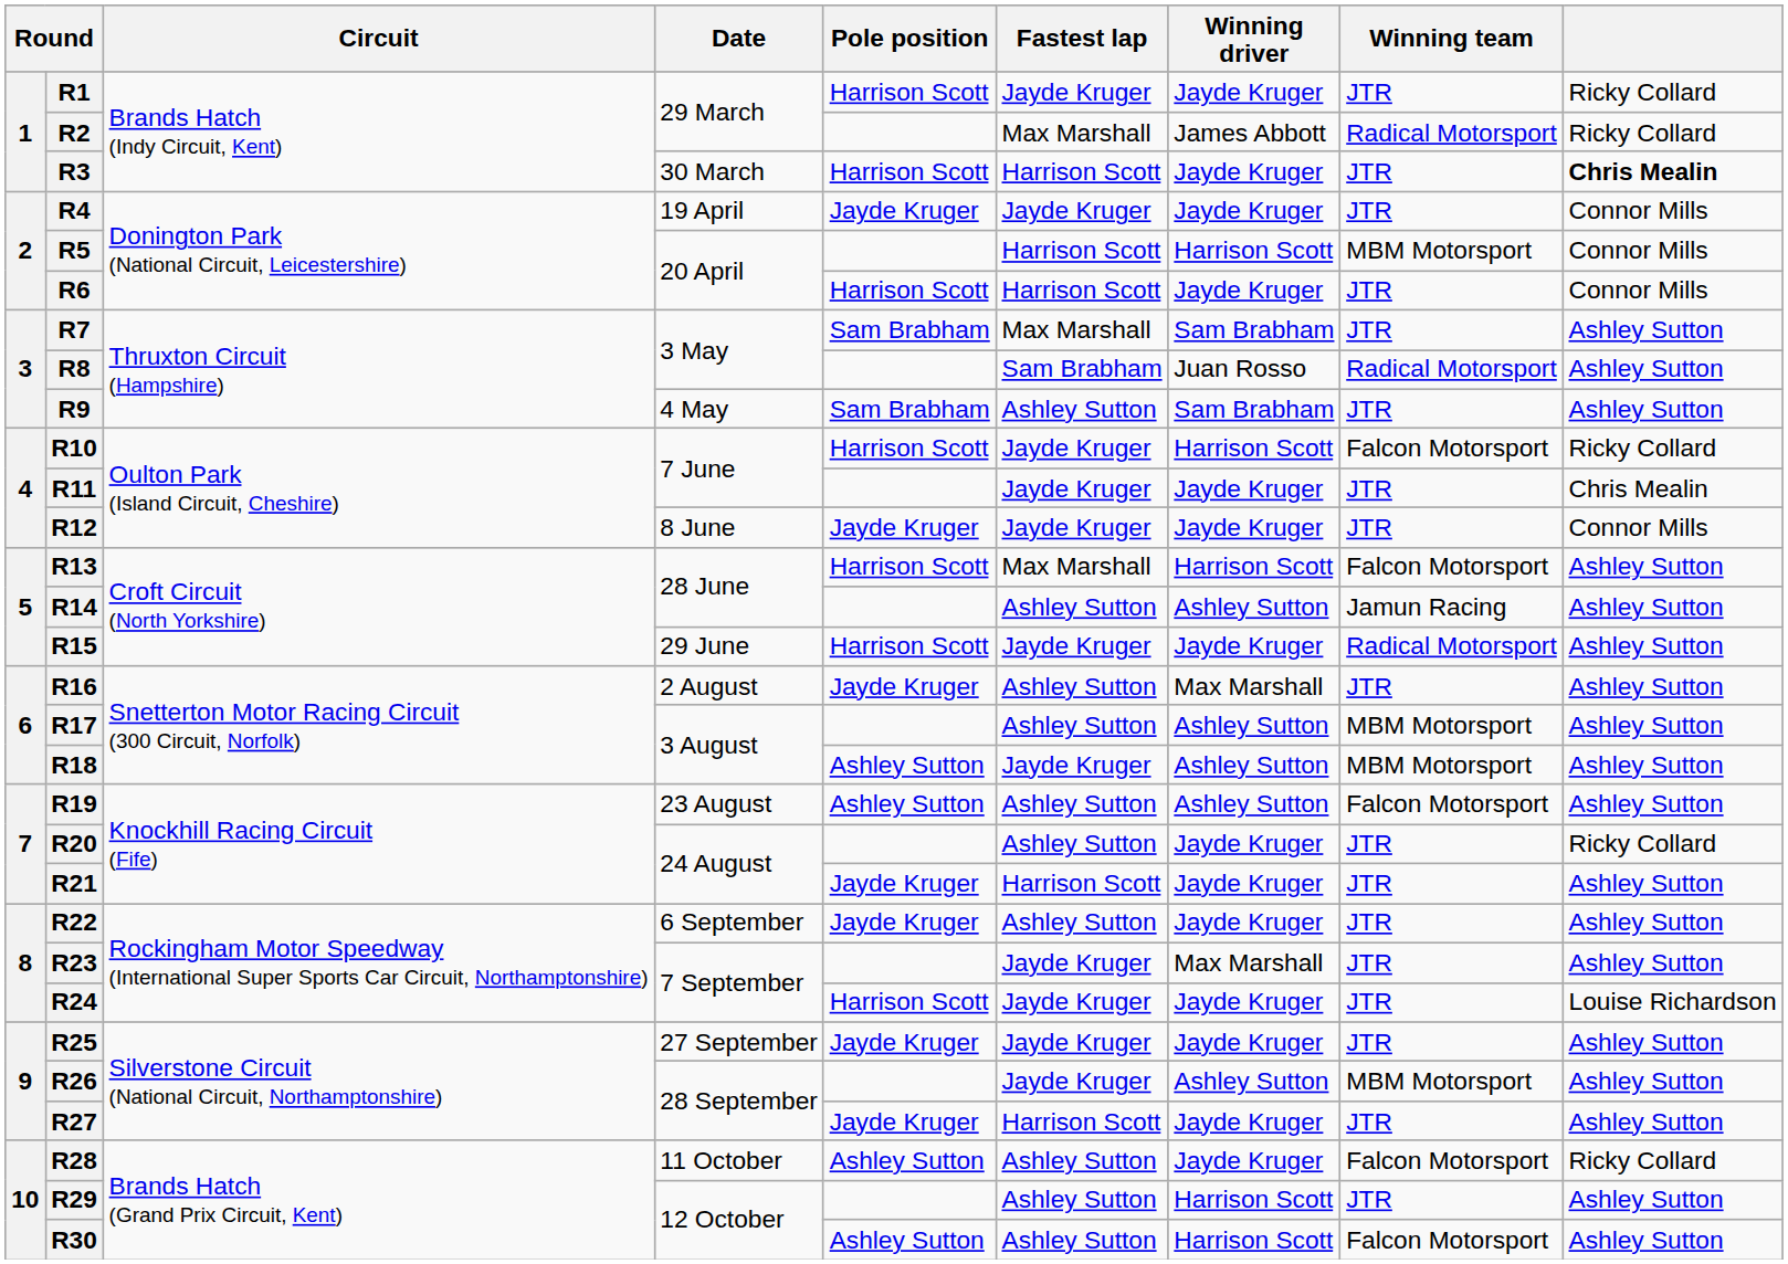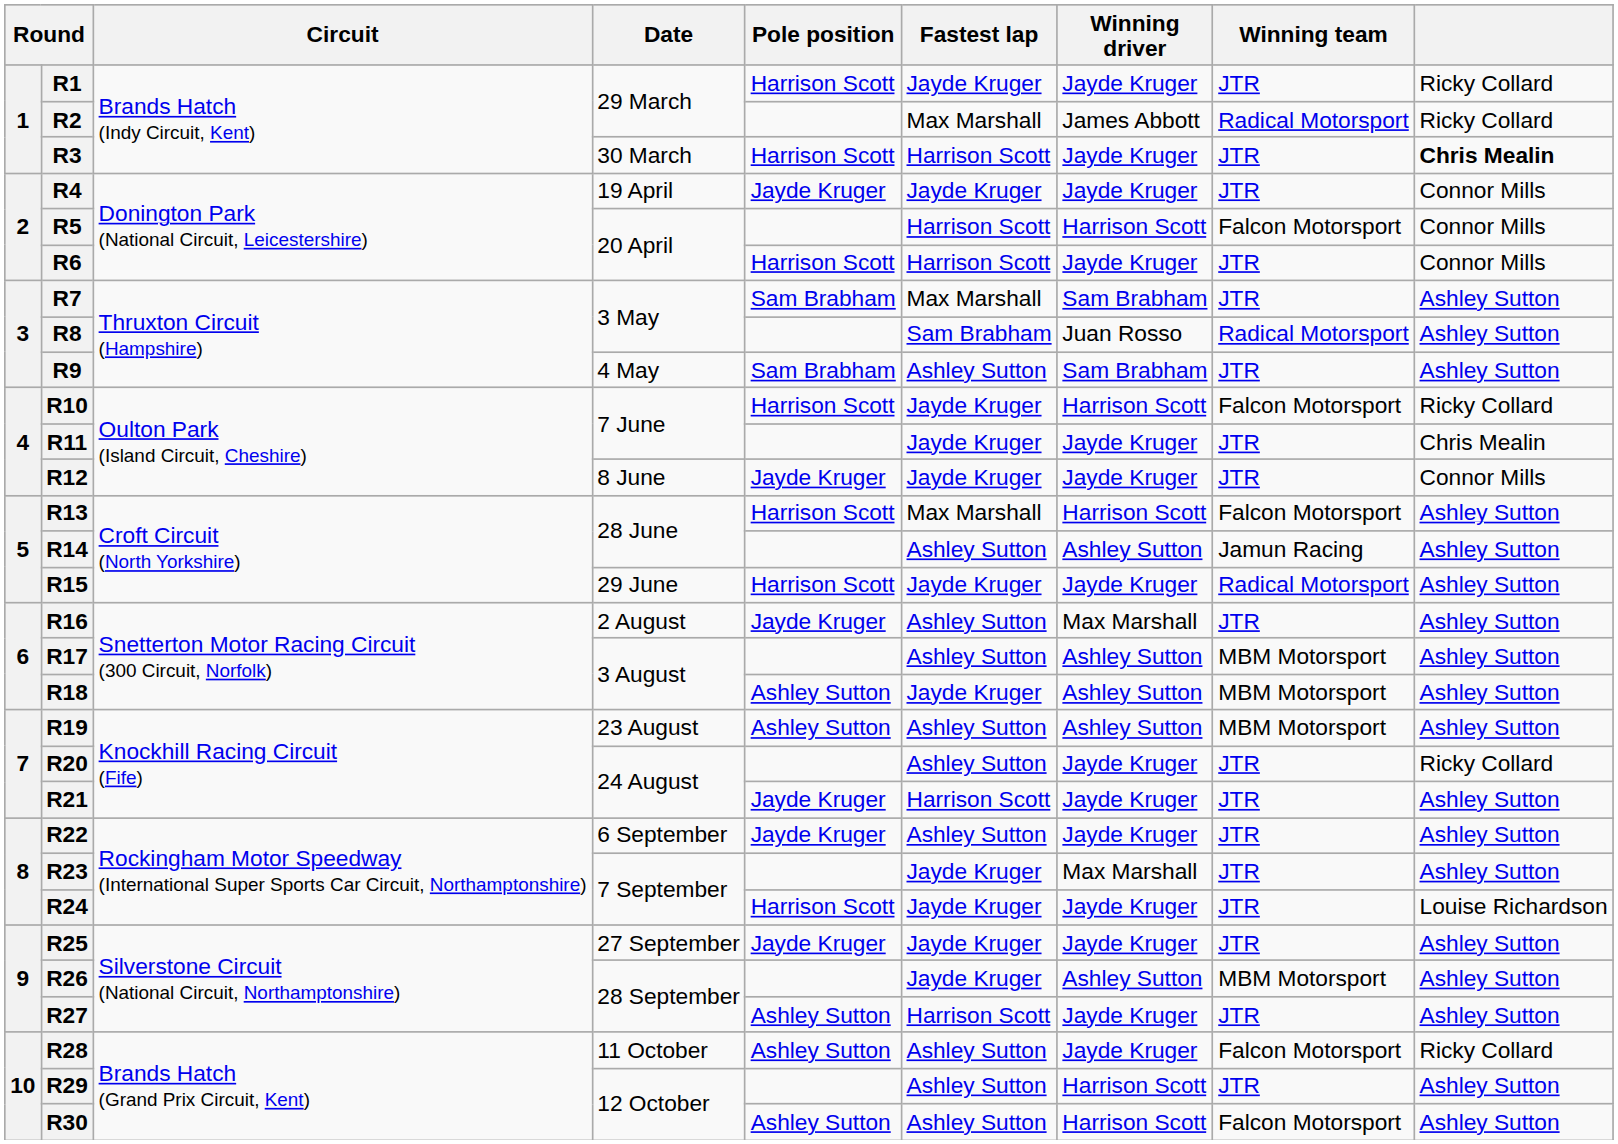R5 | Winning team: MBM Motorsport -> Falcon Motorsport
R19 | Winning team: Falcon Motorsport -> MBM Motorsport
R27 | Pole position: Jayde Kruger -> Ashley Sutton
